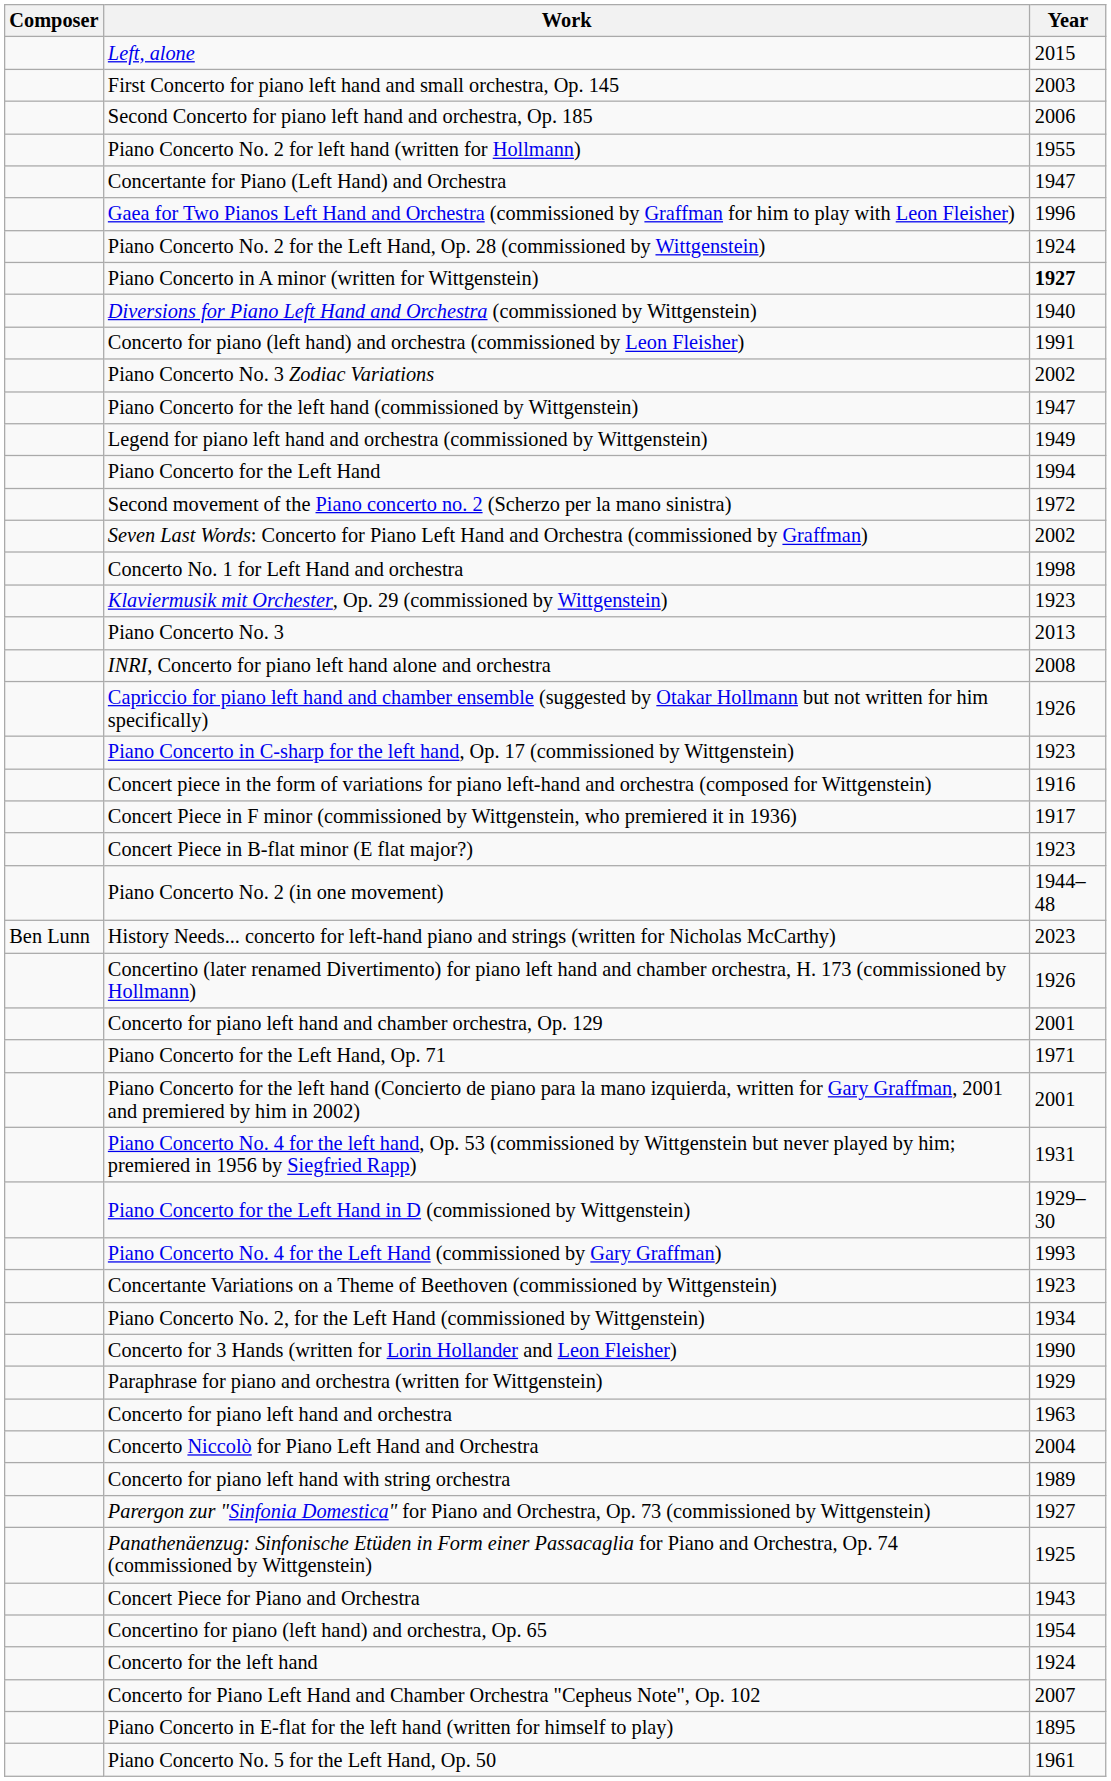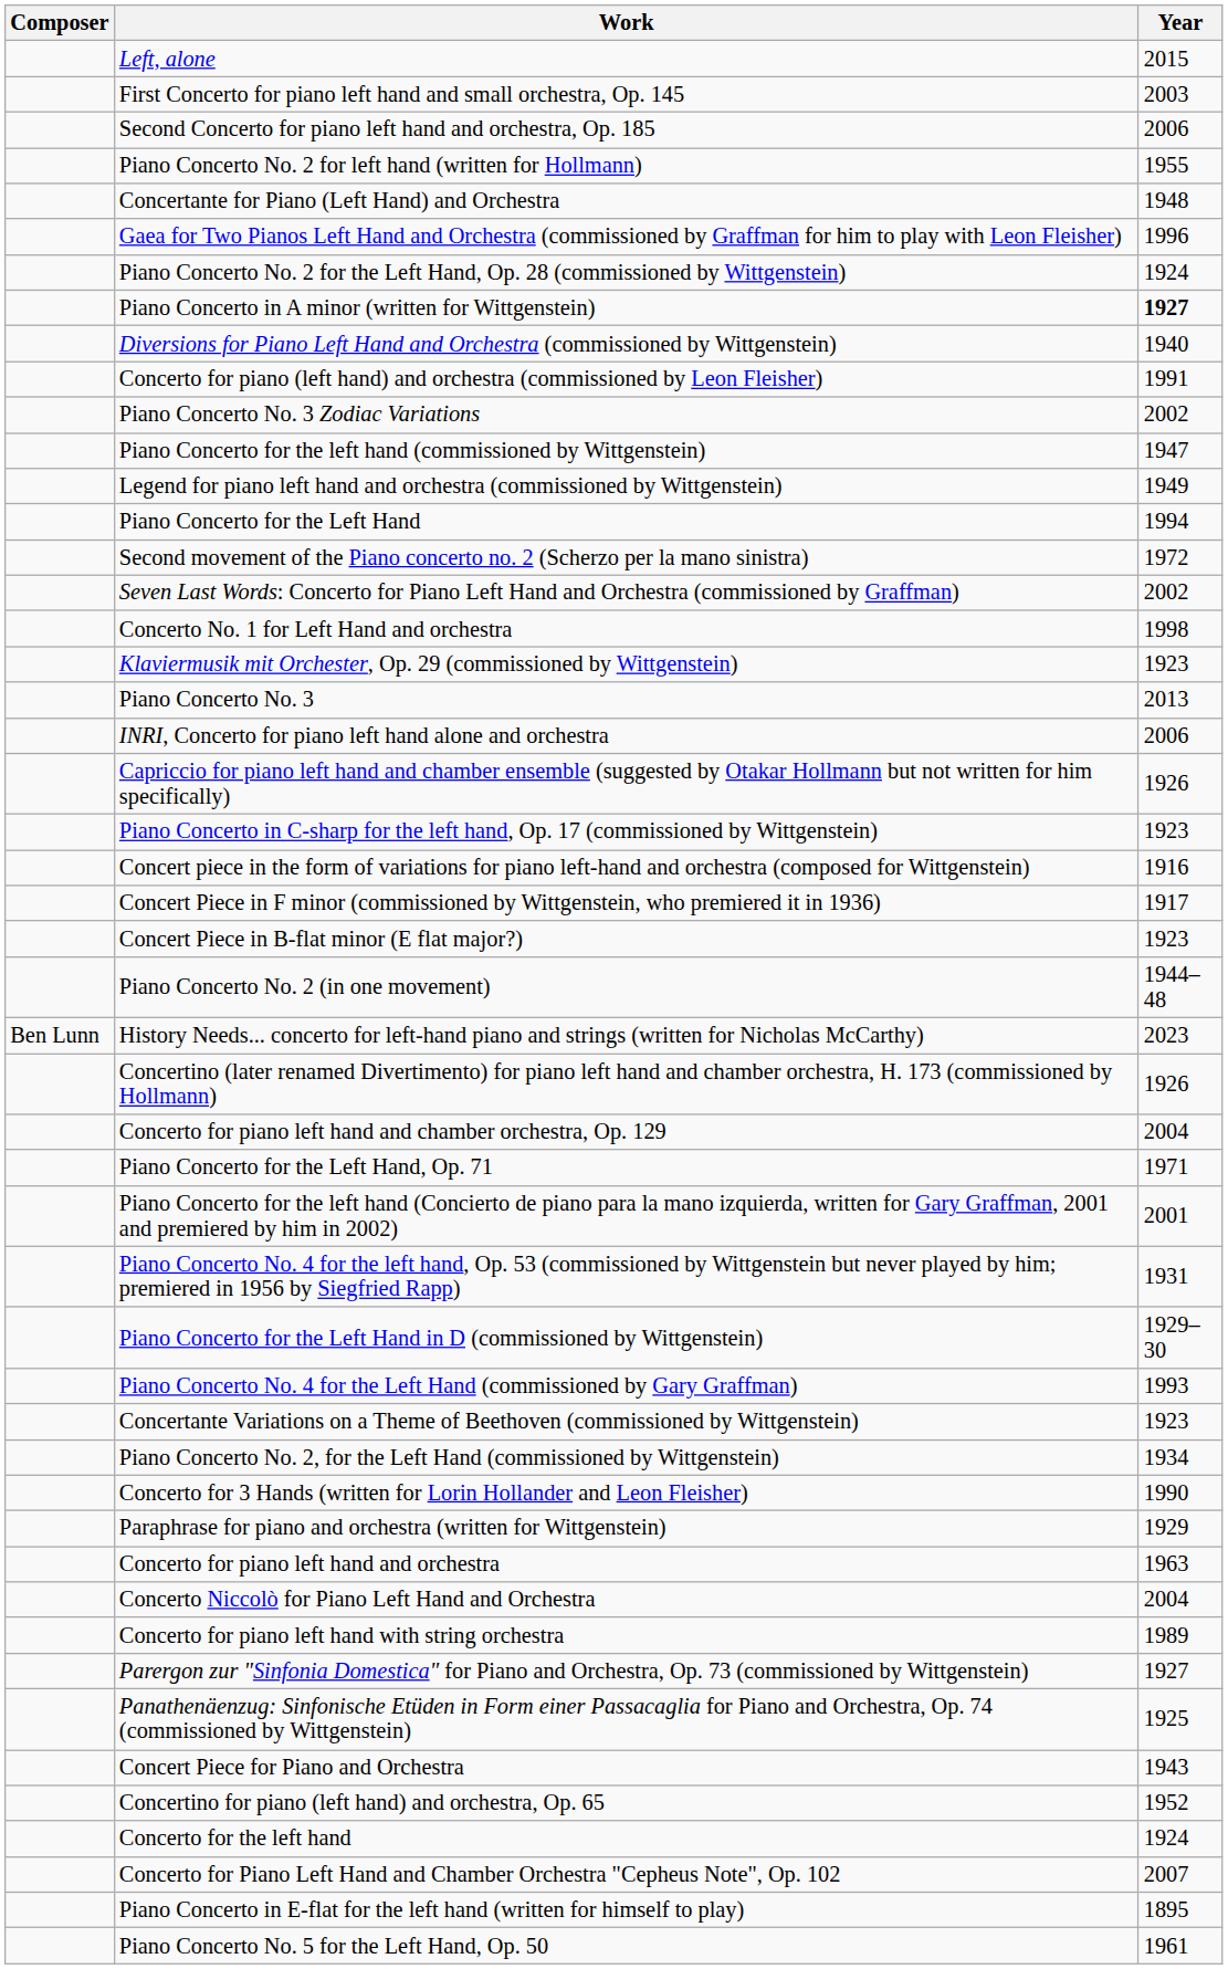Concertante for Piano (Left Hand) and Orchestra | Year: 1947 -> 1948
INRI, Concerto for piano left hand alone and orchestra | Year: 2008 -> 2006
Concerto for piano left hand and chamber orchestra, Op. 129 | Year: 2001 -> 2004
Concertino for piano (left hand) and orchestra, Op. 65 | Year: 1954 -> 1952
